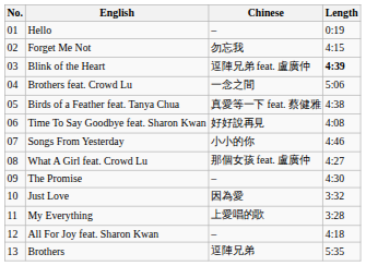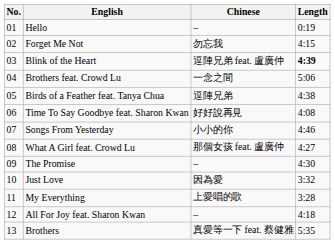Birds of a Feather feat. Tanya Chua | Chinese: 真愛等一下 feat. 蔡健雅 -> 逗陣兄弟
Brothers | Chinese: 逗陣兄弟 -> 真愛等一下 feat. 蔡健雅
